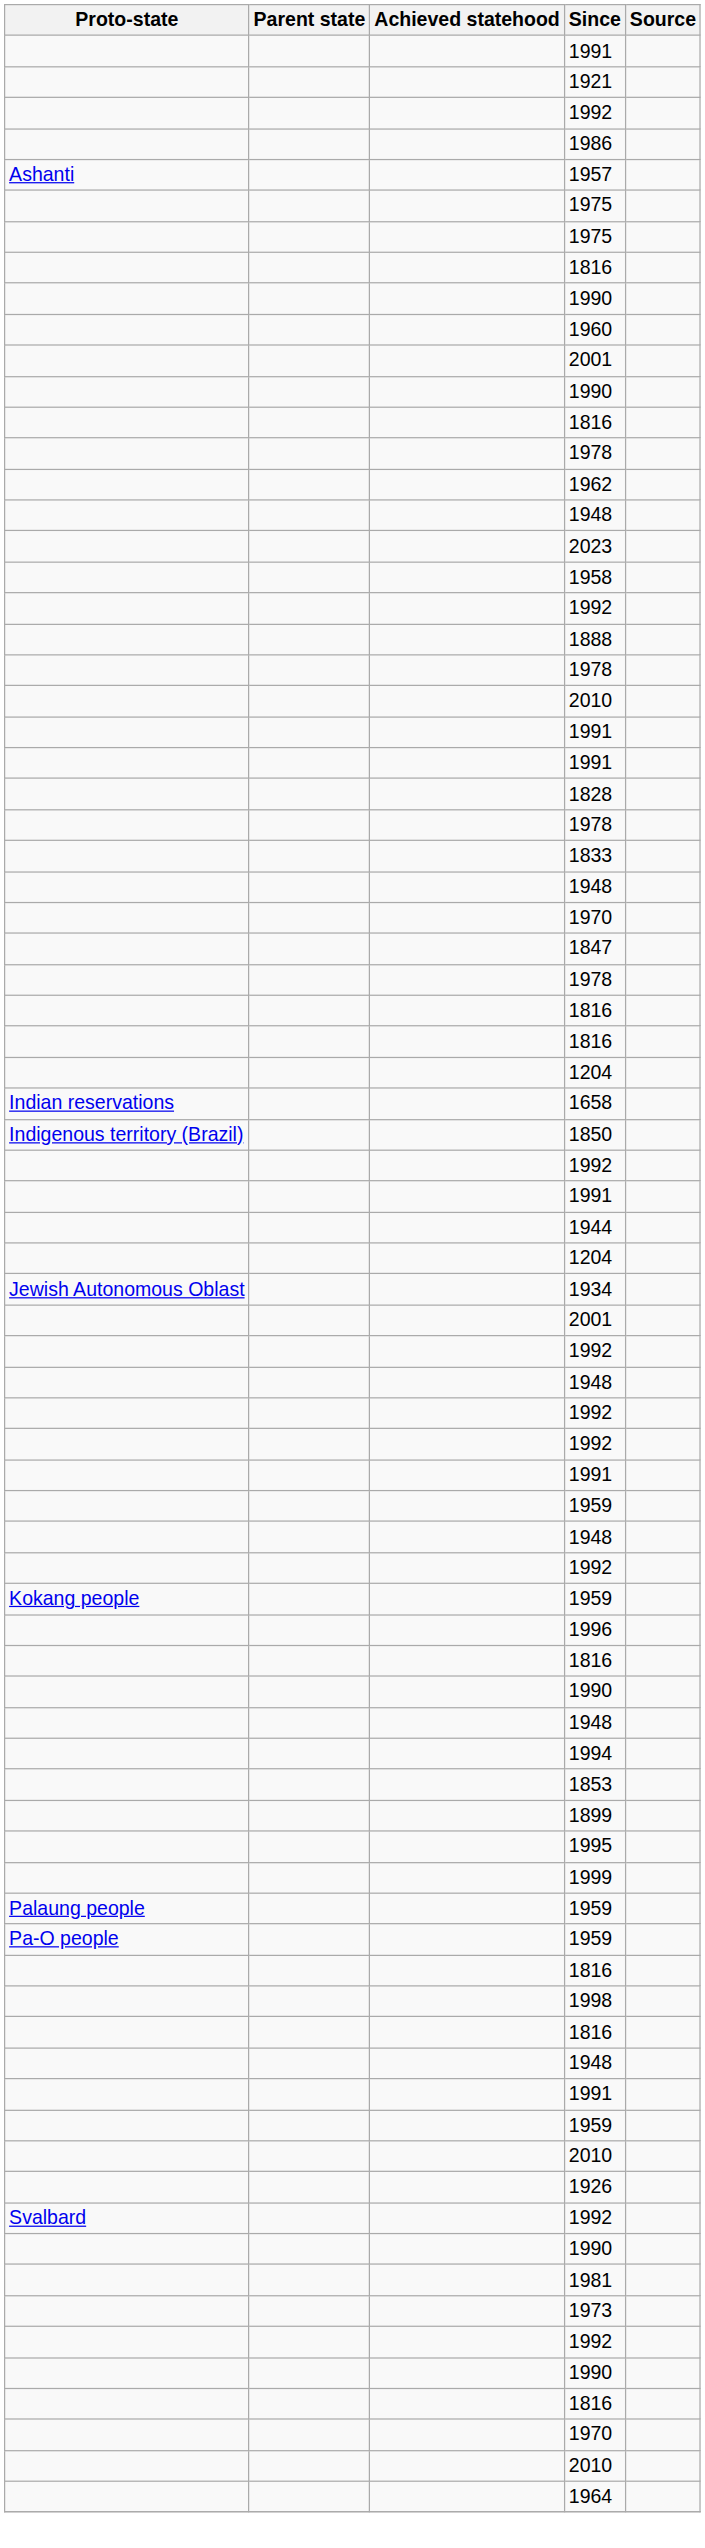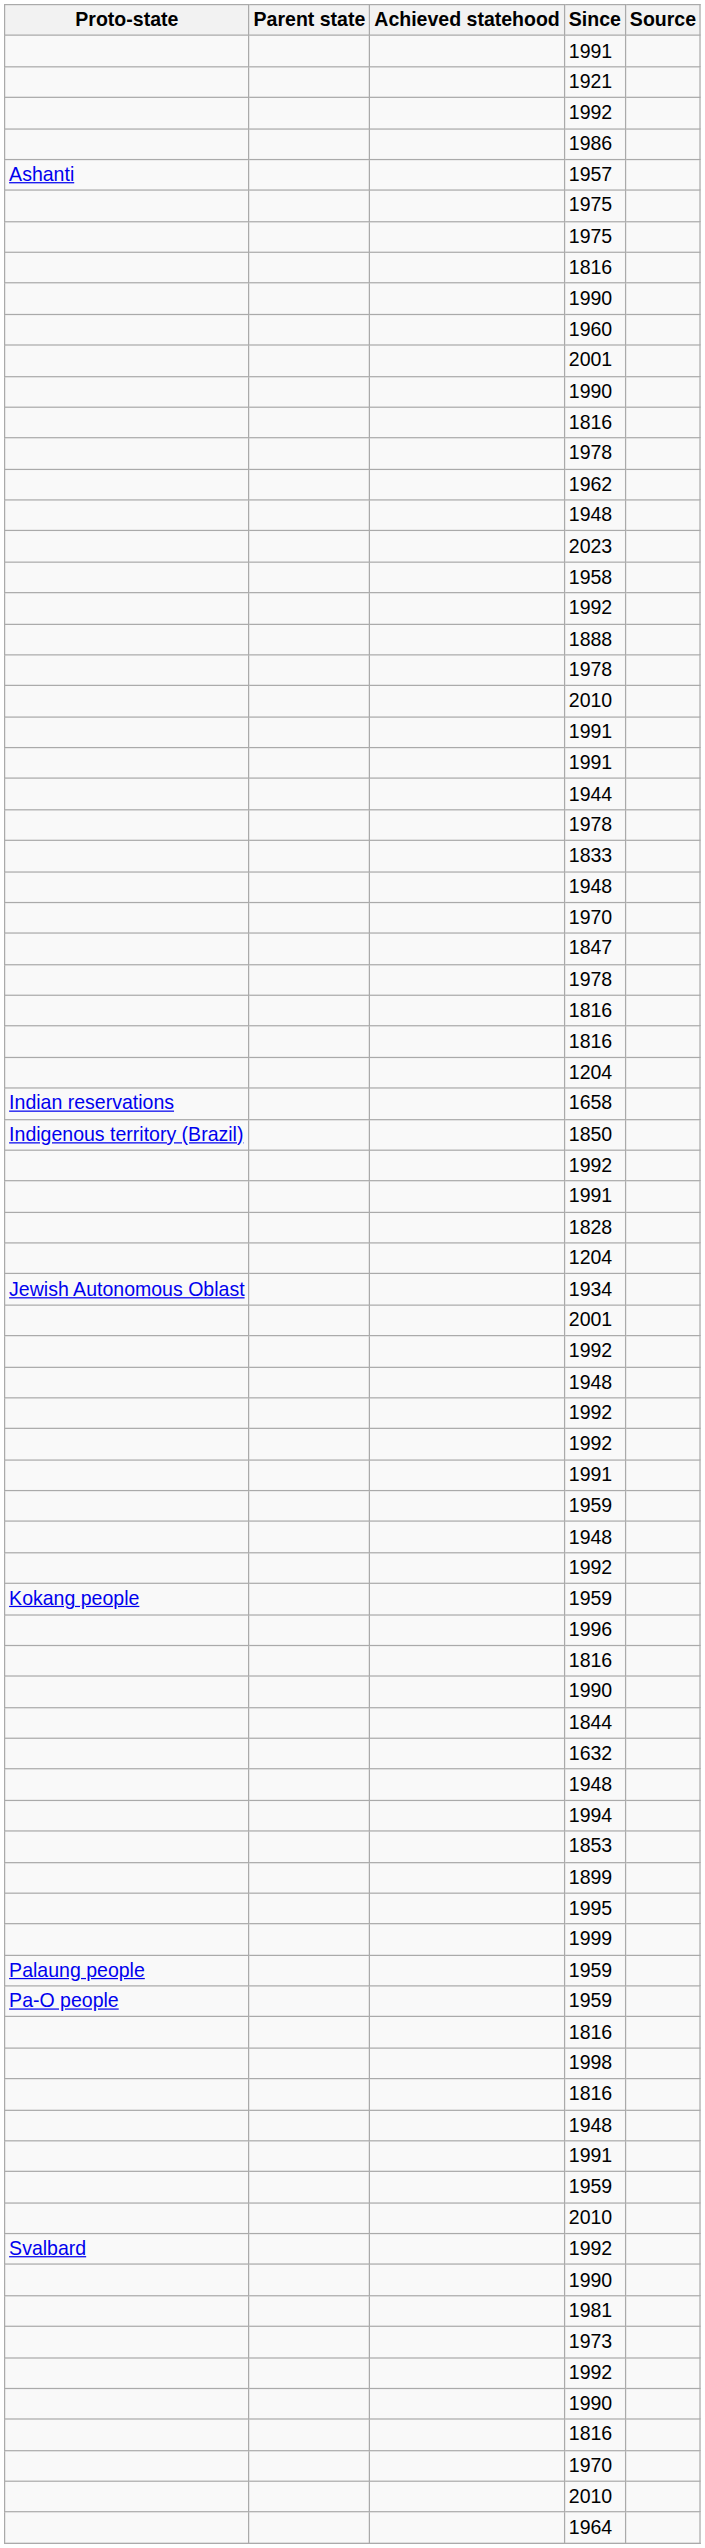rows swapped: 1944 <-> 1828
+ row: 1844
+ row: 1632
- row: 1926
